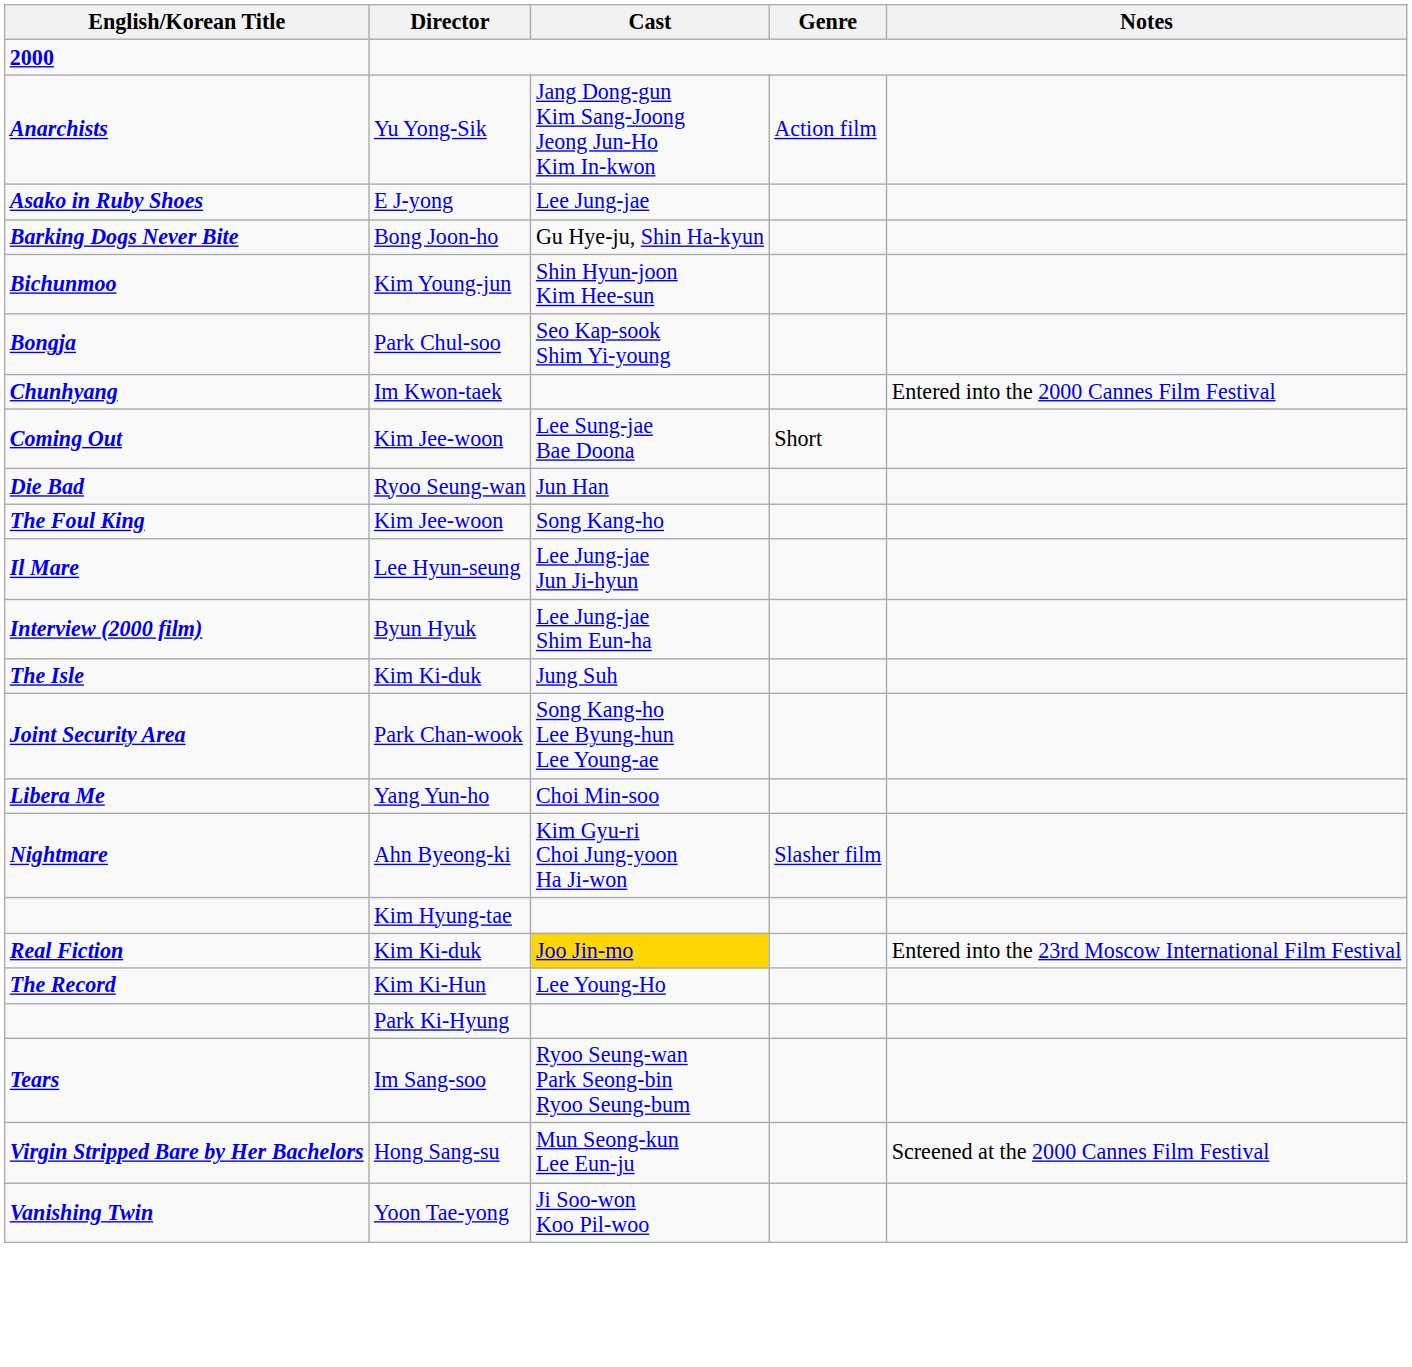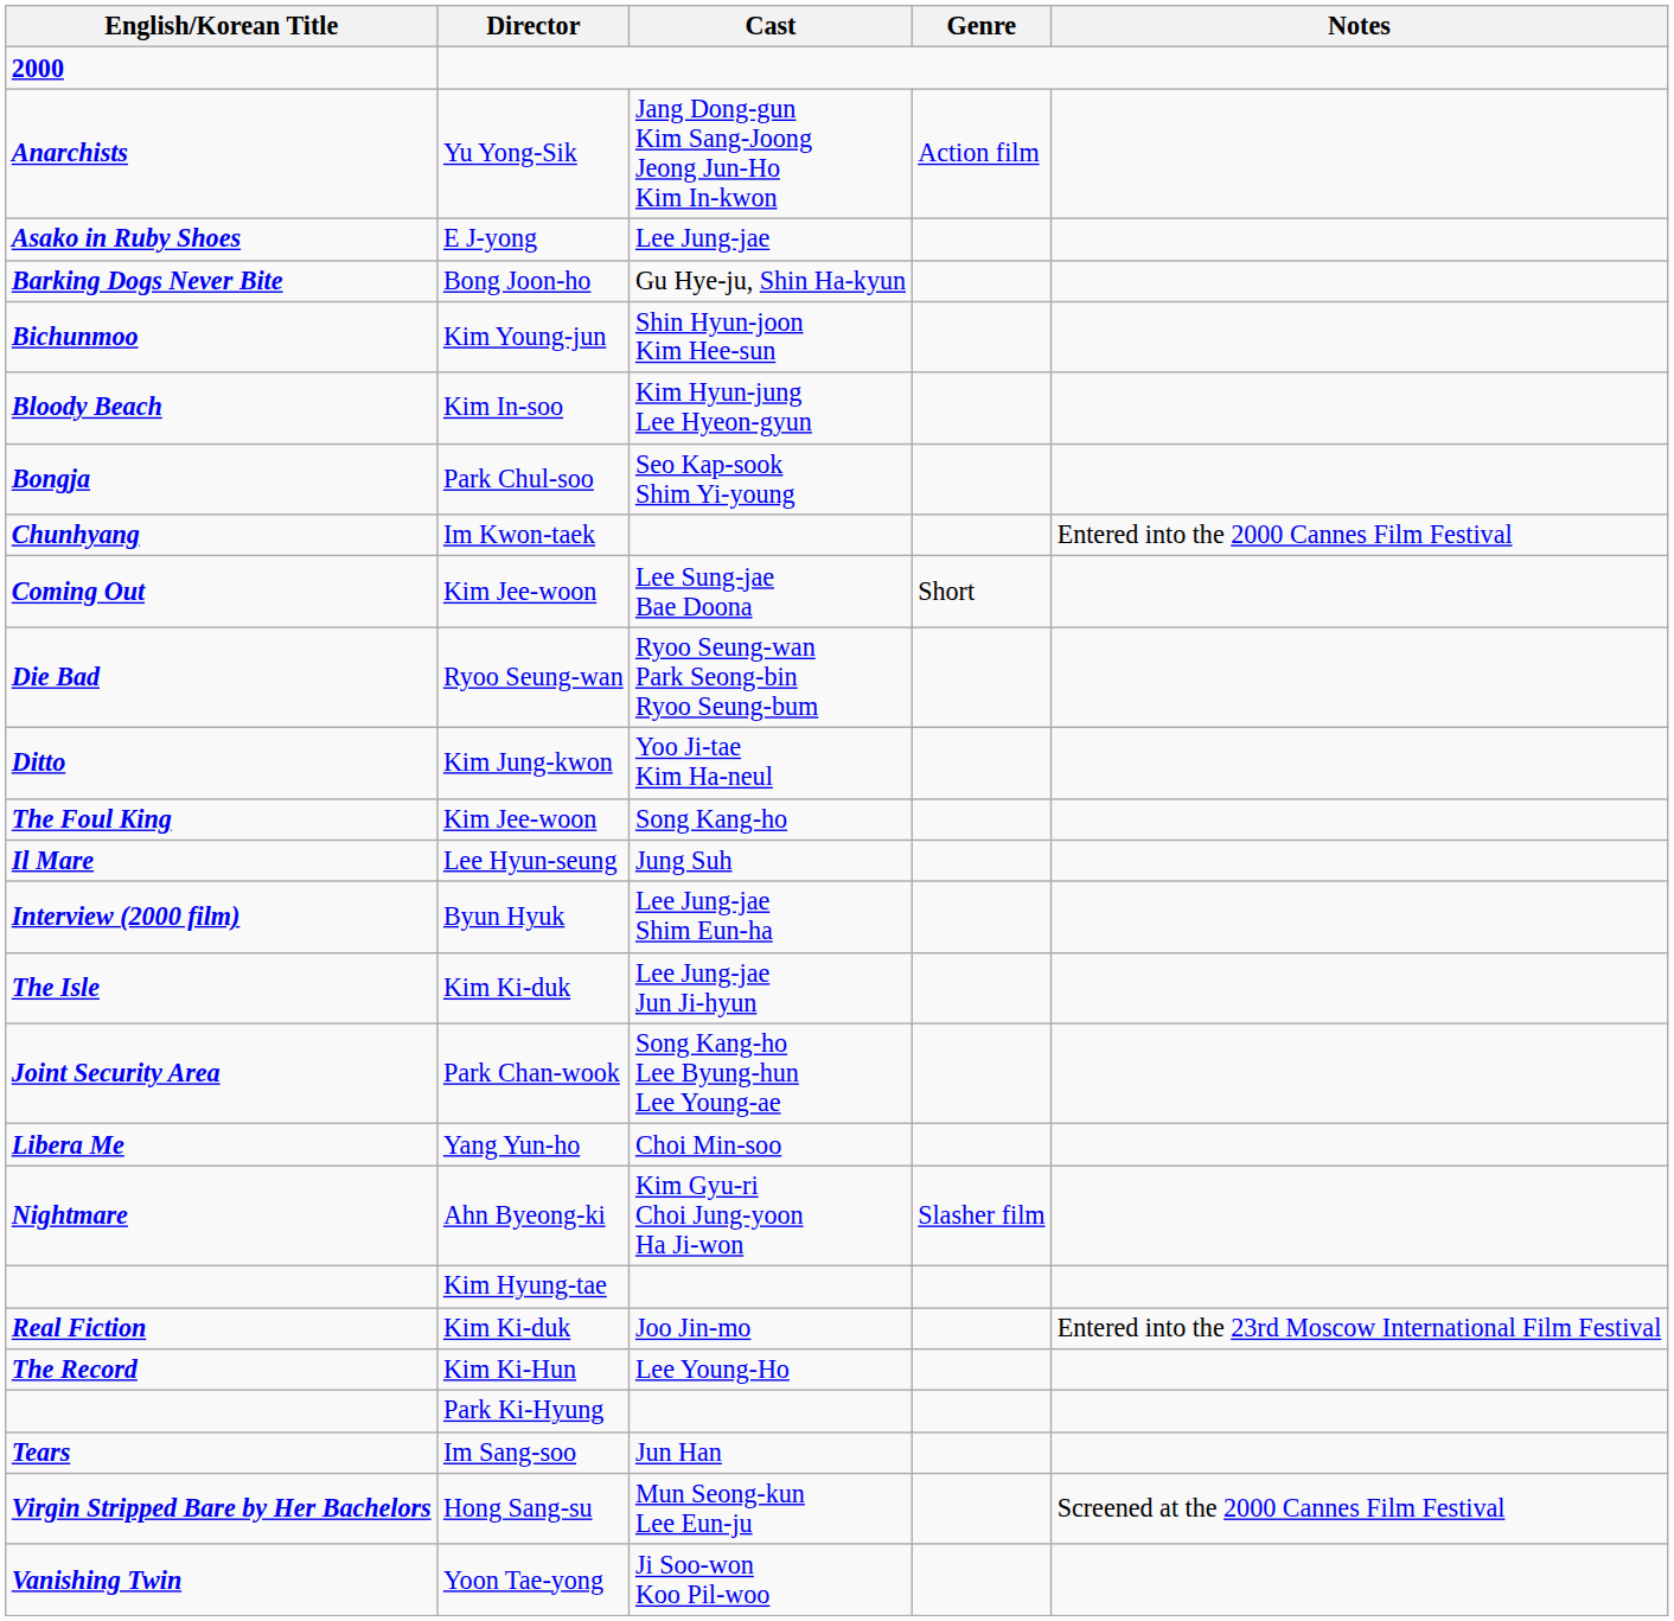+ row: Bloody Beach | Kim In-soo | Kim Hyun-jung Lee Hyeon-gyun
Die Bad | Cast: Jun Han -> Ryoo Seung-wan Park Seong-bin Ryoo Seung-bum
+ row: Ditto | Kim Jung-kwon | Yoo Ji-tae Kim Ha-neul
Il Mare | Cast: Lee Jung-jae Jun Ji-hyun -> Jung Suh
The Isle | Cast: Jung Suh -> Lee Jung-jae Jun Ji-hyun
Real Fiction | Cast: gold background -> no background
Tears | Cast: Ryoo Seung-wan Park Seong-bin Ryoo Seung-bum -> Jun Han
